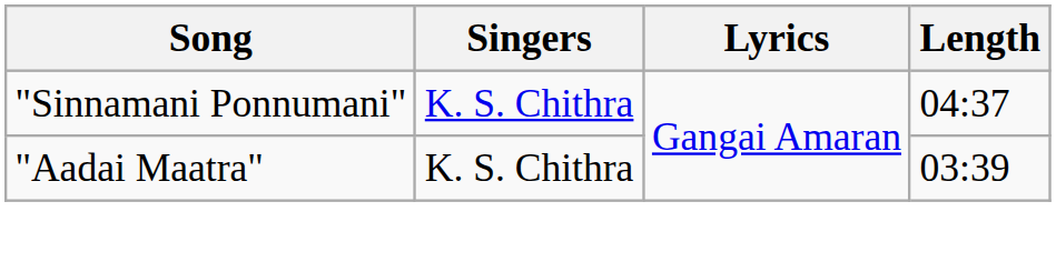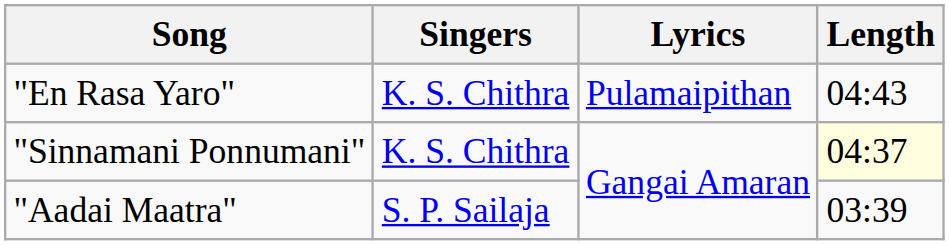+ row: "En Rasa Yaro" | K. S. Chithra | Pulamaipithan | 04:43
"Sinnamani Ponnumani" | Length: no background -> lightyellow background
"Aadai Maatra" | Singers: K. S. Chithra -> S. P. Sailaja
